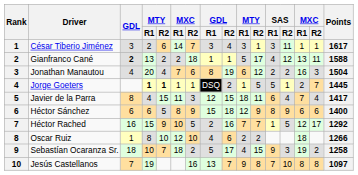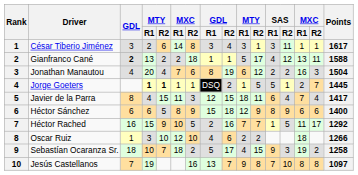César Tiberio Jiménez | column 7: 7 -> 8
Héctor Rached | column 14: 12 -> 11
Oscar Ruiz | column 4: 8 -> 3
